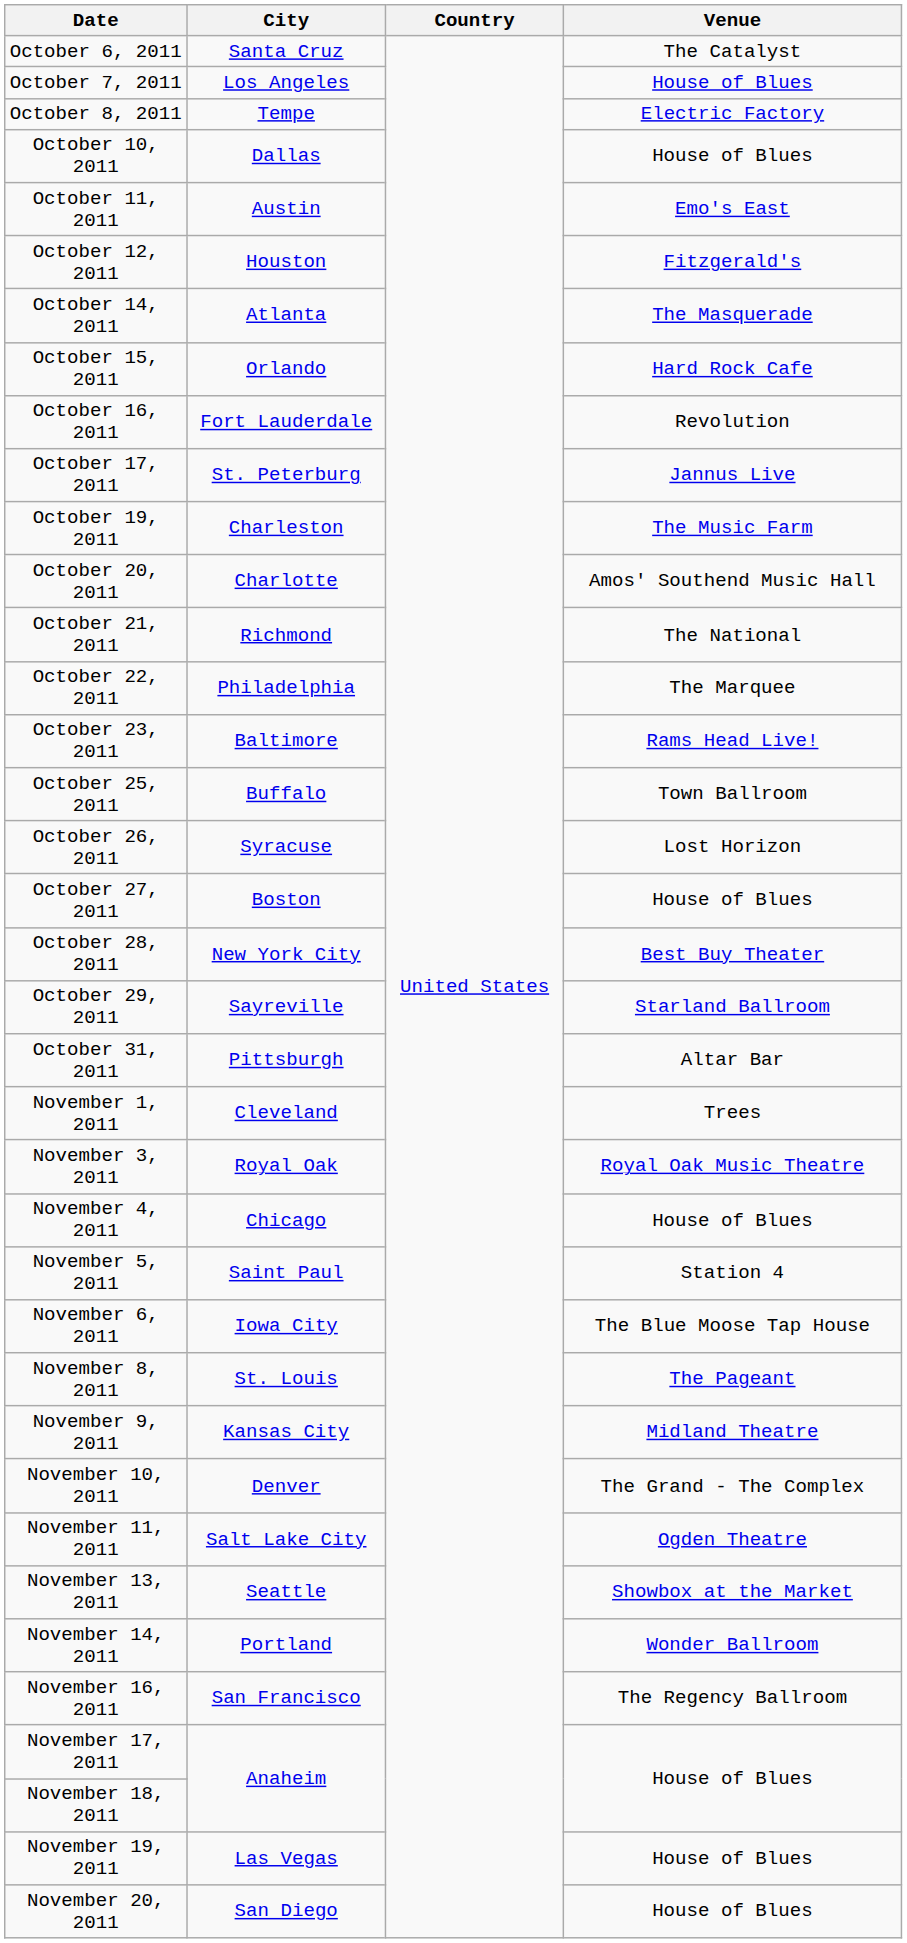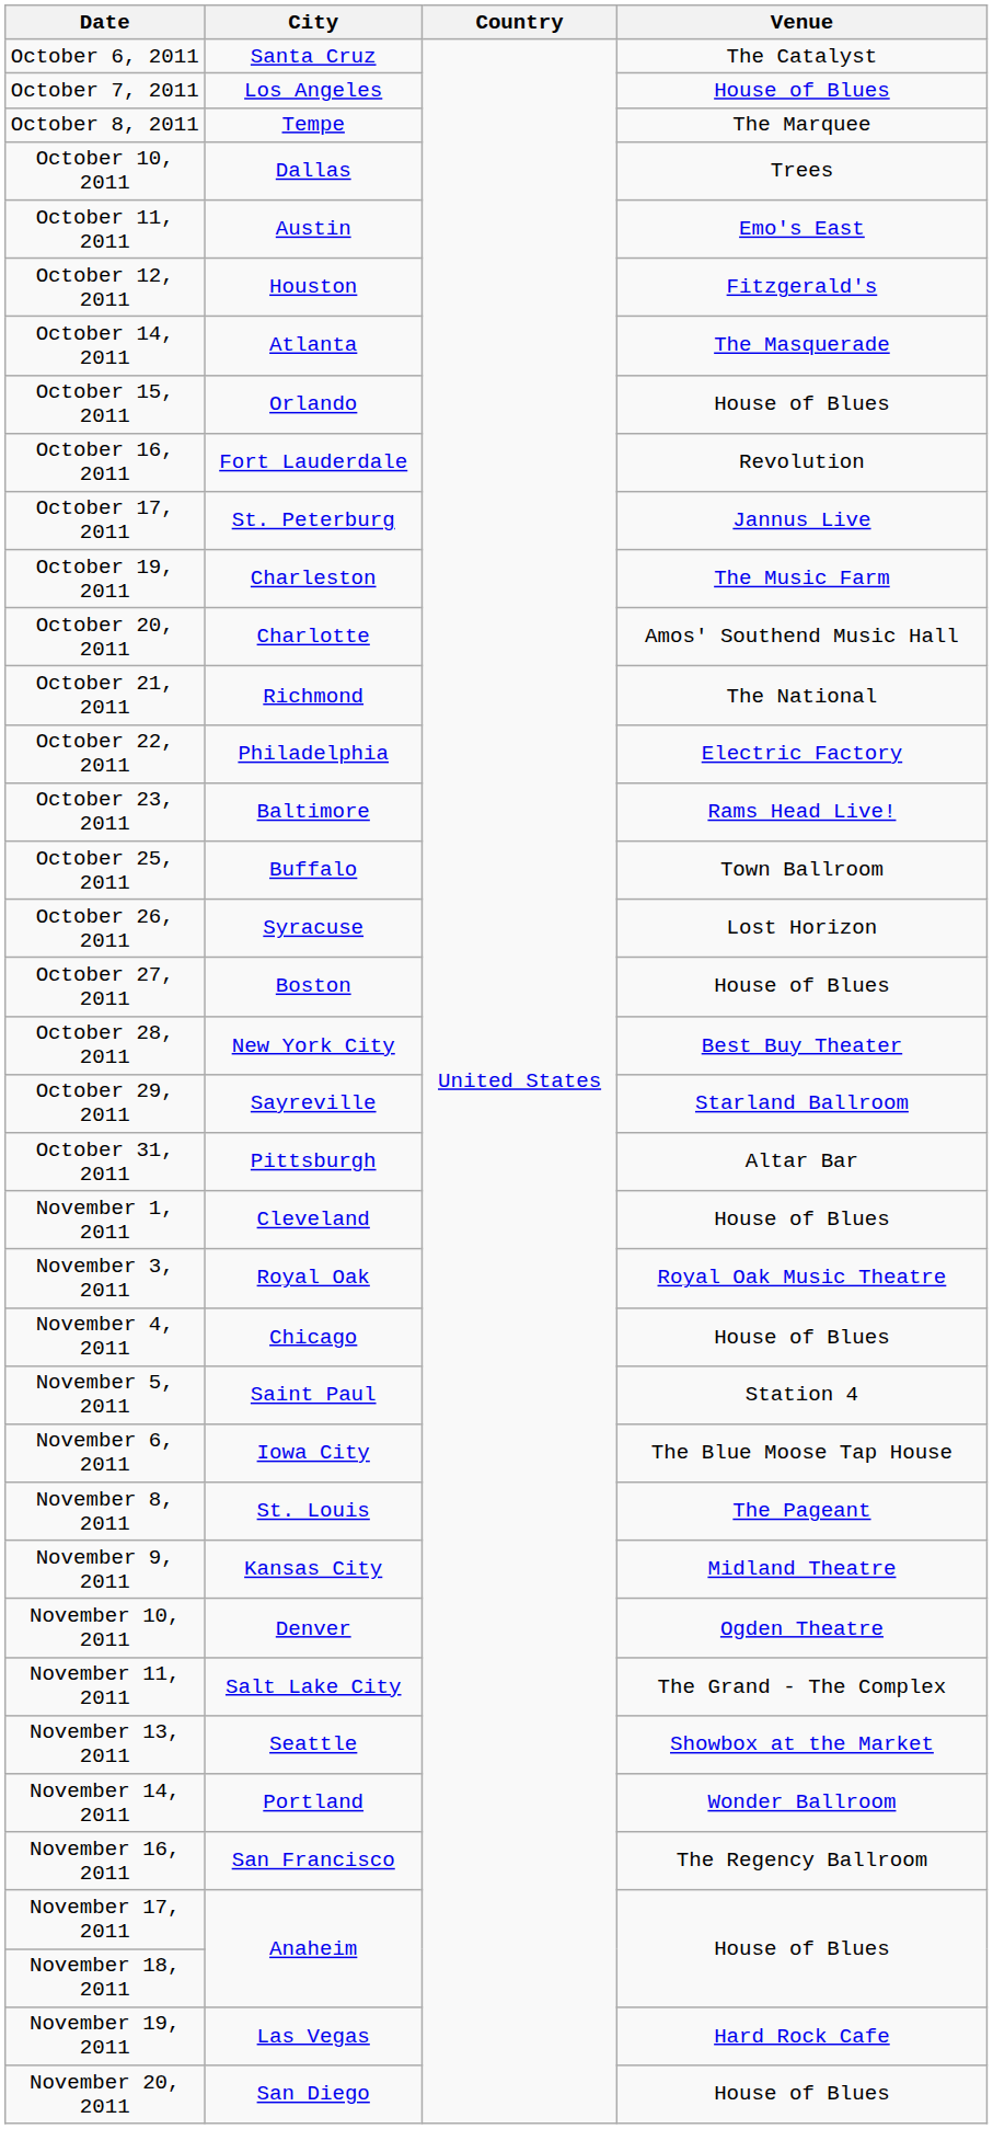October 8, 2011 | Venue: Electric Factory -> The Marquee
October 10, 2011 | Venue: House of Blues -> Trees
October 15, 2011 | Venue: Hard Rock Cafe -> House of Blues
October 22, 2011 | Venue: The Marquee -> Electric Factory
November 1, 2011 | Venue: Trees -> House of Blues
November 10, 2011 | Venue: The Grand - The Complex -> Ogden Theatre
November 11, 2011 | Venue: Ogden Theatre -> The Grand - The Complex
November 19, 2011 | Venue: House of Blues -> Hard Rock Cafe
